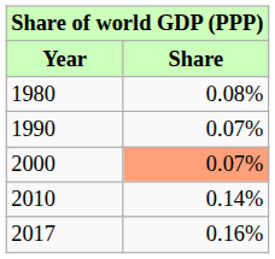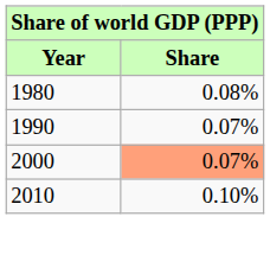2010 | Share: 0.14% -> 0.10%
- row: 2017 | 0.16%
